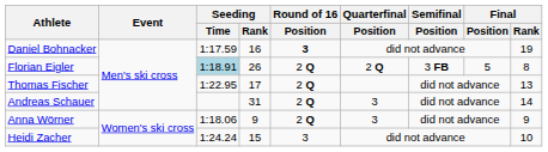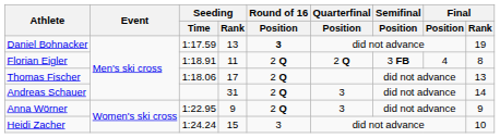Daniel Bohnacker | Seeding / Rank: 16 -> 13
Florian Eigler | Seeding / Time: lightblue background -> no background
Florian Eigler | Seeding / Rank: 26 -> 11
Florian Eigler | Final / Position: 5 -> 4
Thomas Fischer | Seeding / Time: 1:22.95 -> 1:18.06
Anna Wörner | Seeding / Time: 1:18.06 -> 1:22.95
